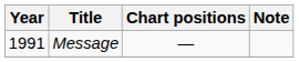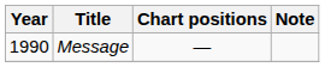Message | Year: 1991 -> 1990
